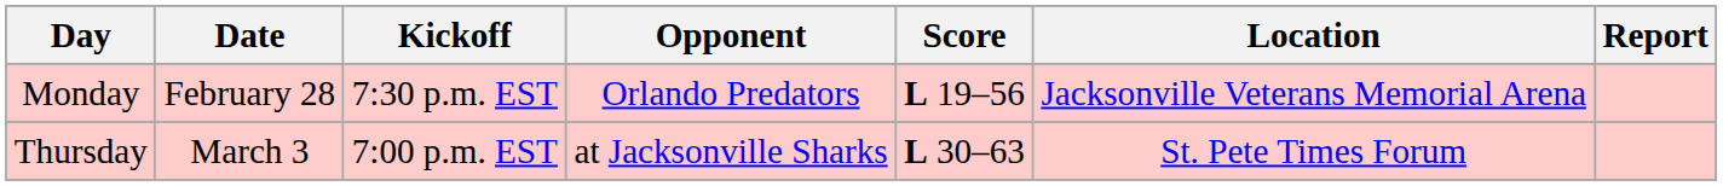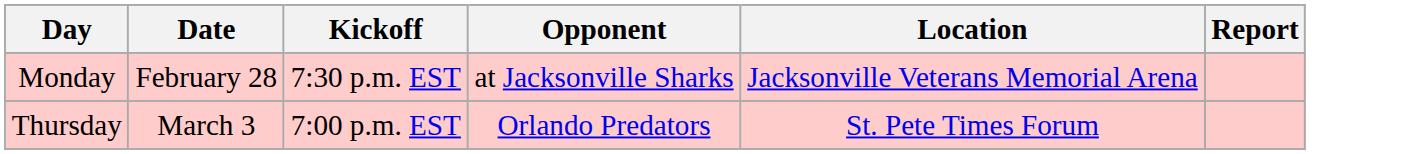- column: Score | L 19–56 | L 30–63
Monday | Opponent: Orlando Predators -> at Jacksonville Sharks
Thursday | Opponent: at Jacksonville Sharks -> Orlando Predators
